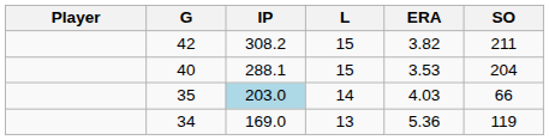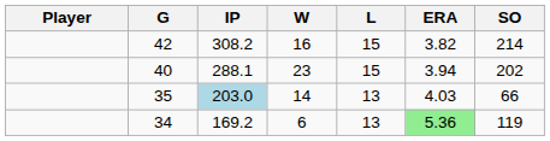+ column: W | 16 | 23 | 14 | 6
42 | SO: 211 -> 214
40 | ERA: 3.53 -> 3.94
40 | SO: 204 -> 202
35 | L: 14 -> 13
34 | IP: 169.0 -> 169.2
34 | ERA: no background -> lightgreen background
